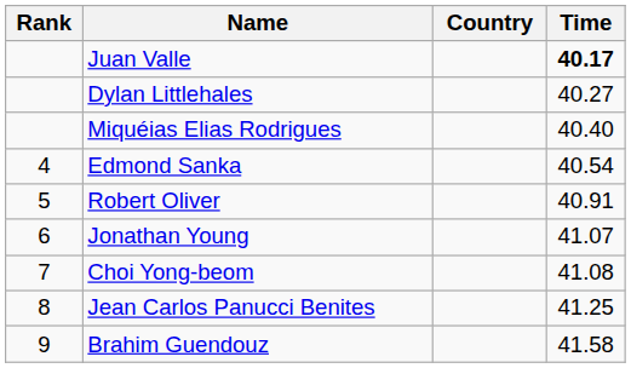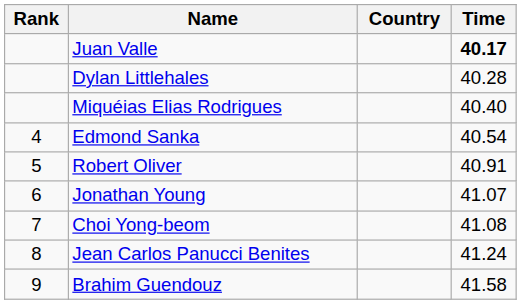Dylan Littlehales | Time: 40.27 -> 40.28
Jean Carlos Panucci Benites | Time: 41.25 -> 41.24
